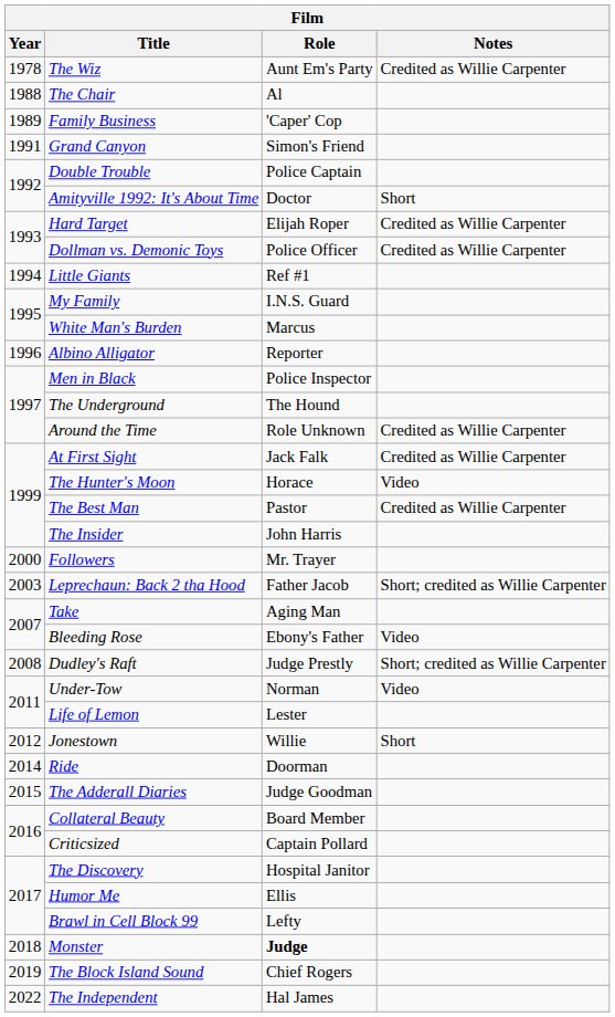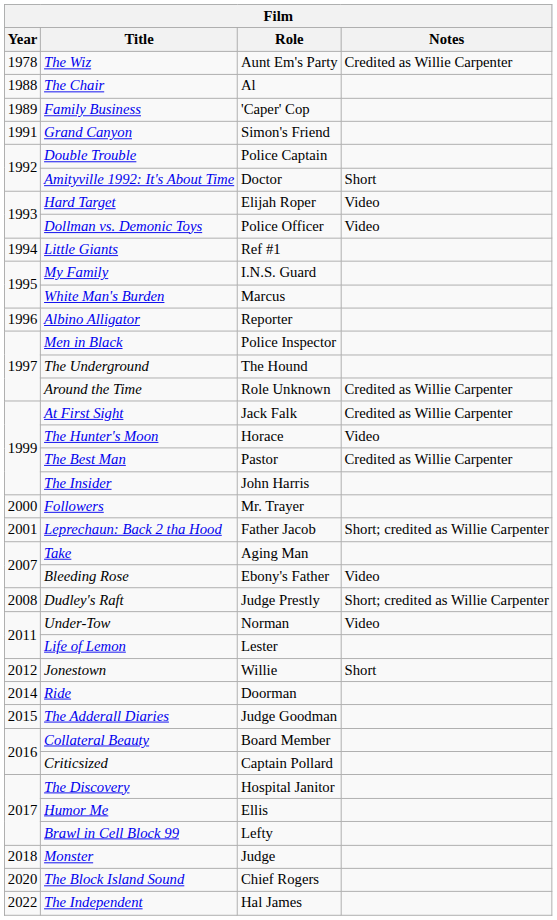Hard Target | Notes: Credited as Willie Carpenter -> Video
Dollman vs. Demonic Toys | Notes: Credited as Willie Carpenter -> Video
Leprechaun: Back 2 tha Hood | Year: 2003 -> 2001
Monster | Role: bold -> normal
The Block Island Sound | Year: 2019 -> 2020
